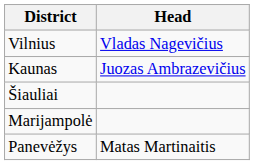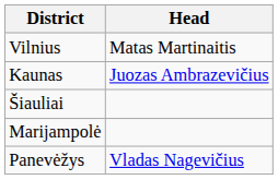Vilnius | Head: Vladas Nagevičius -> Matas Martinaitis
Panevėžys | Head: Matas Martinaitis -> Vladas Nagevičius
